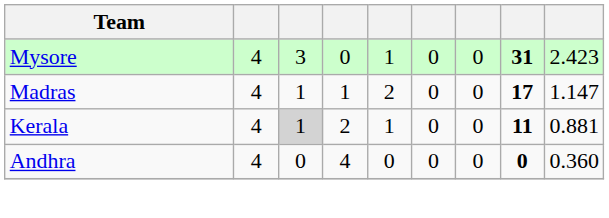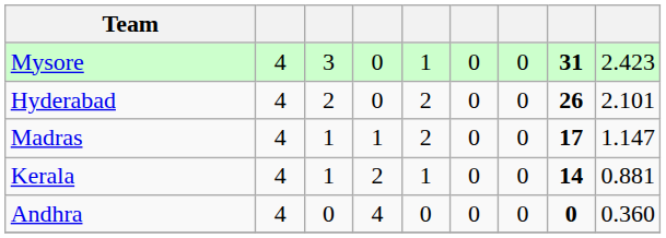+ row: Hyderabad | 4 | 2 | 0 | 2 | 0 | 0 | 26 | 2.101
Kerala | column 3: lightgrey background -> no background
Kerala | column 8: 11 -> 14
